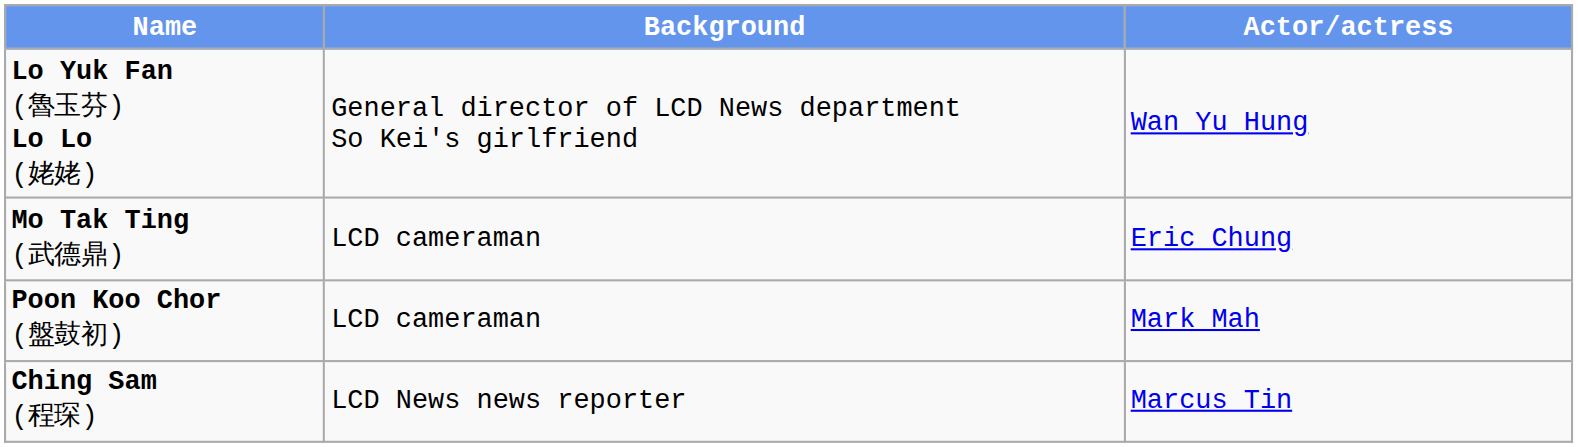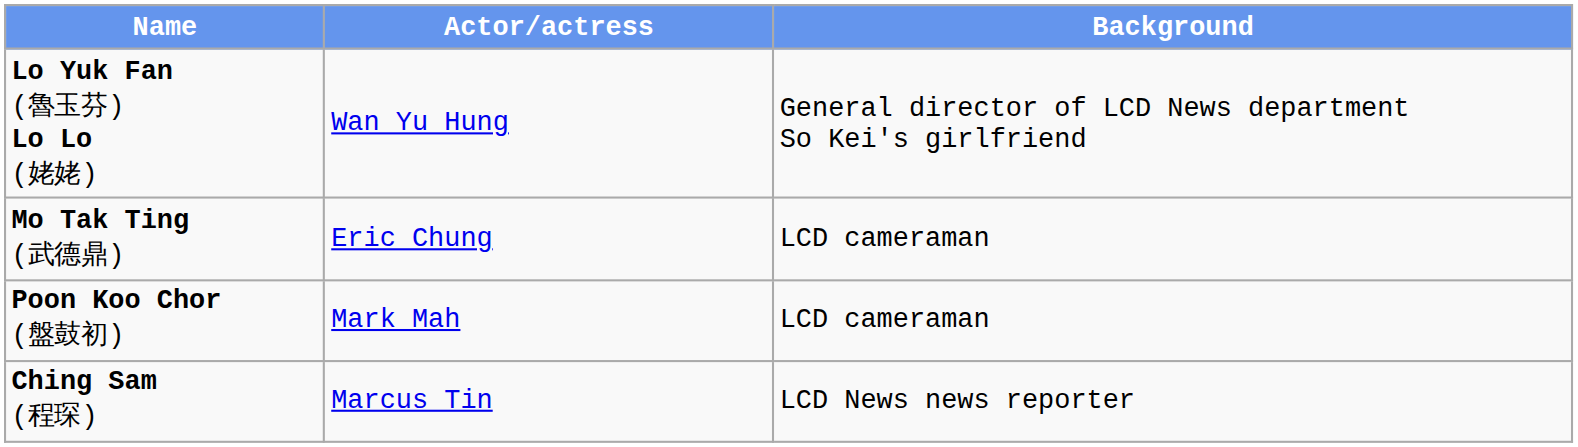columns swapped: Actor/actress <-> Background
